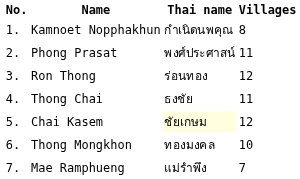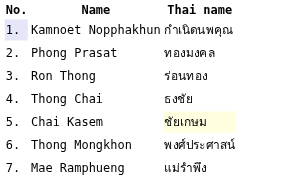- column: Villages | 8 | 11 | 12 | 11 | 12 | 10 | 7
Kamnoet Nopphakhun | No.: no background -> lavender background
Phong Prasat | Thai name: พงศ์ประศาสน์ -> ทองมงคล
Thong Mongkhon | Thai name: ทองมงคล -> พงศ์ประศาสน์
